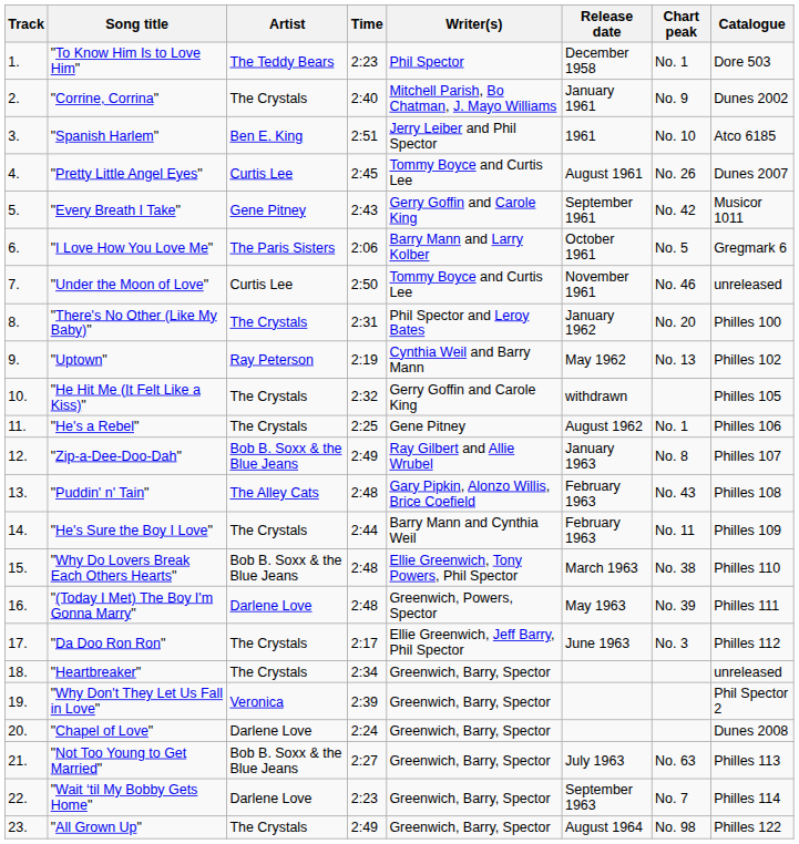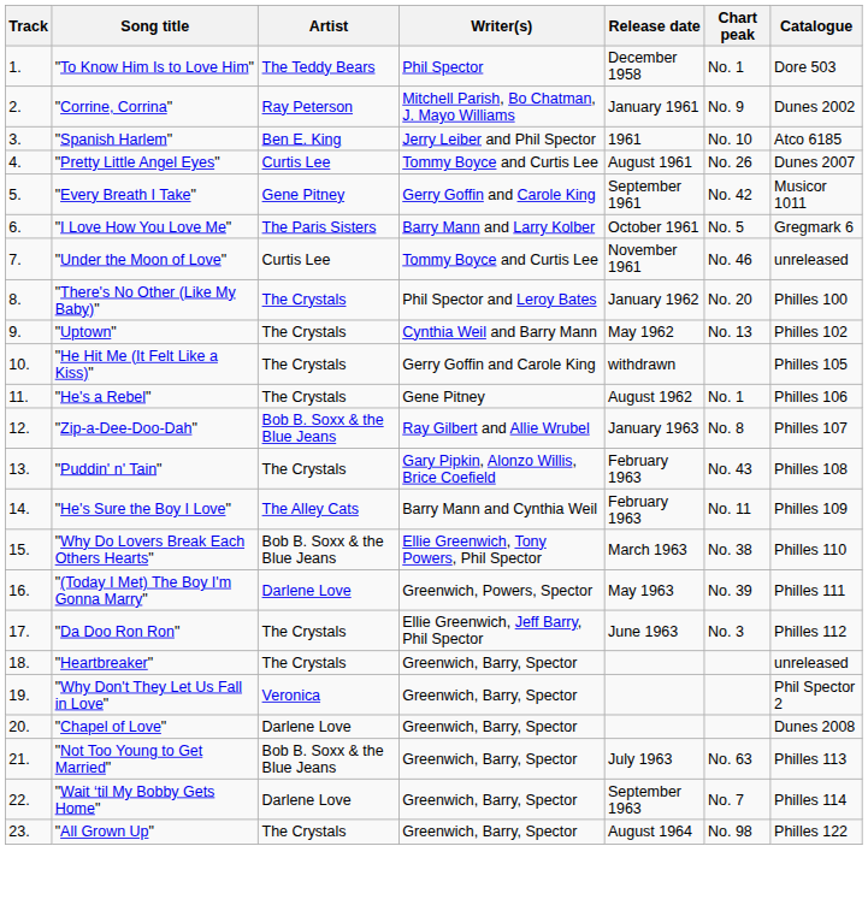- column: Time | 2:23 | 2:40 | 2:51 | 2:45 | 2:43 | 2:06 | 2:50 | 2:31 | 2:19 | 2:32 | 2:25 | 2:49 | 2:48 | 2:44 | 2:48 | 2:48 | 2:17 | 2:34 | 2:39 | 2:24 | 2:27 | 2:23 | 2:49
"Corrine, Corrina" | Artist: The Crystals -> Ray Peterson
"Uptown" | Artist: Ray Peterson -> The Crystals
"Puddin' n' Tain" | Artist: The Alley Cats -> The Crystals
"He's Sure the Boy I Love" | Artist: The Crystals -> The Alley Cats
